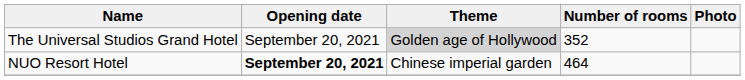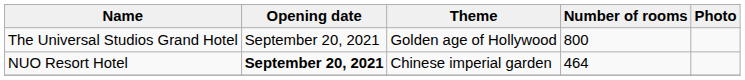The Universal Studios Grand Hotel | Theme: lightgrey background -> no background
The Universal Studios Grand Hotel | Number of rooms: 352 -> 800
